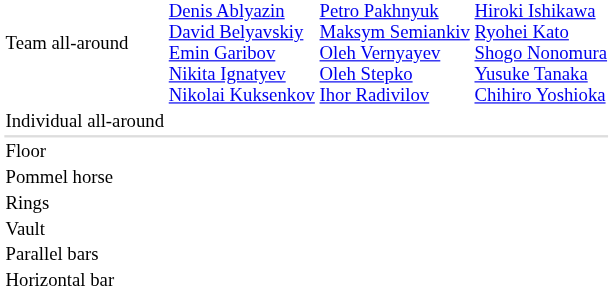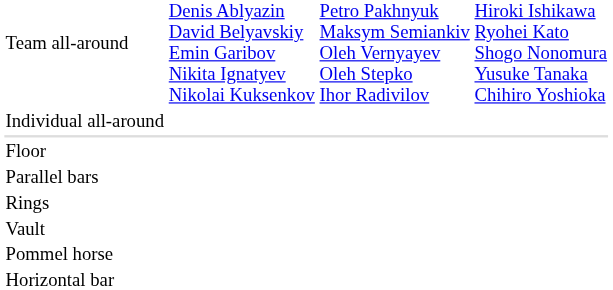rows swapped: Pommel horse <-> Parallel bars
